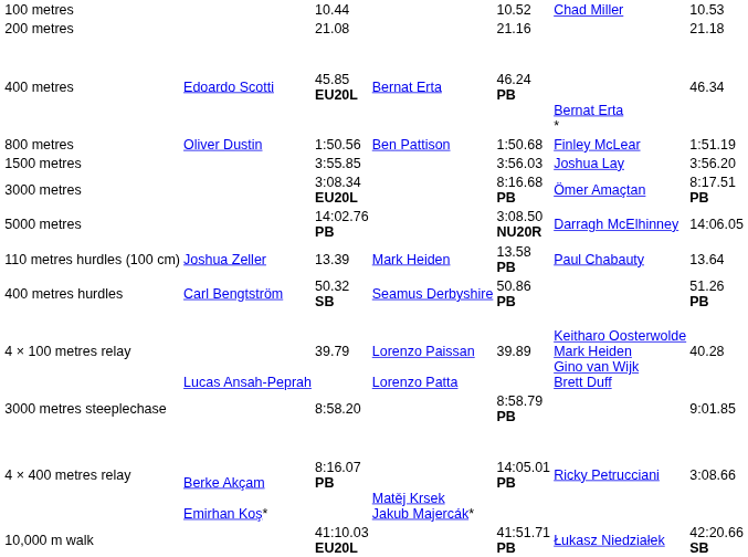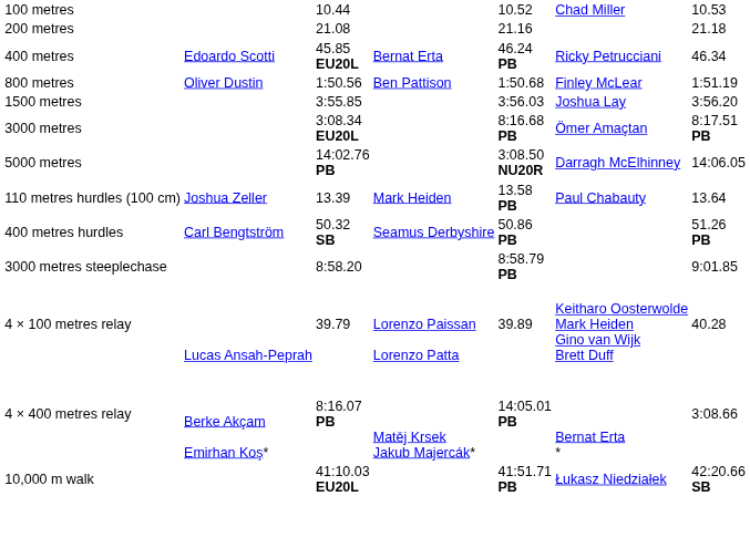400 metres | column 6: Bernat Erta * -> Ricky Petrucciani
rows swapped: 3000 metres steeplechase <-> 4 × 100 metres relay
4 × 400 metres relay | column 6: Ricky Petrucciani -> Bernat Erta *
